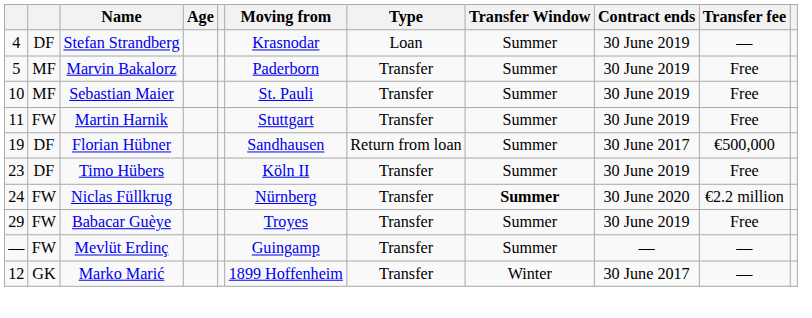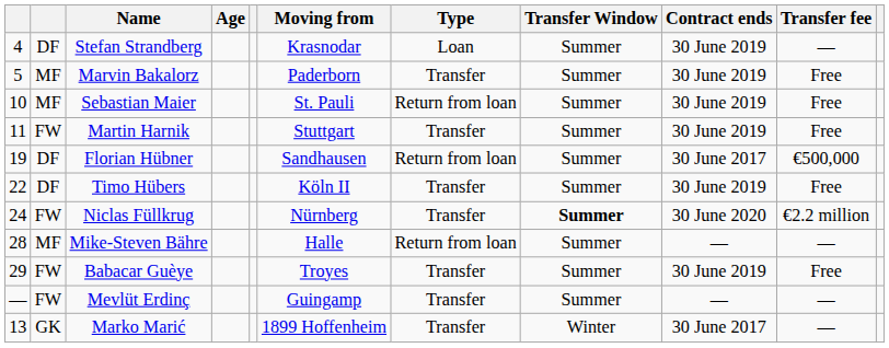Sebastian Maier | Type: Transfer -> Return from loan
Timo Hübers | column 1: 23 -> 22
+ row: 28 | MF | Mike-Steven Bähre | Halle | Return from loan | Summer | — | —
Marko Marić | column 1: 12 -> 13
